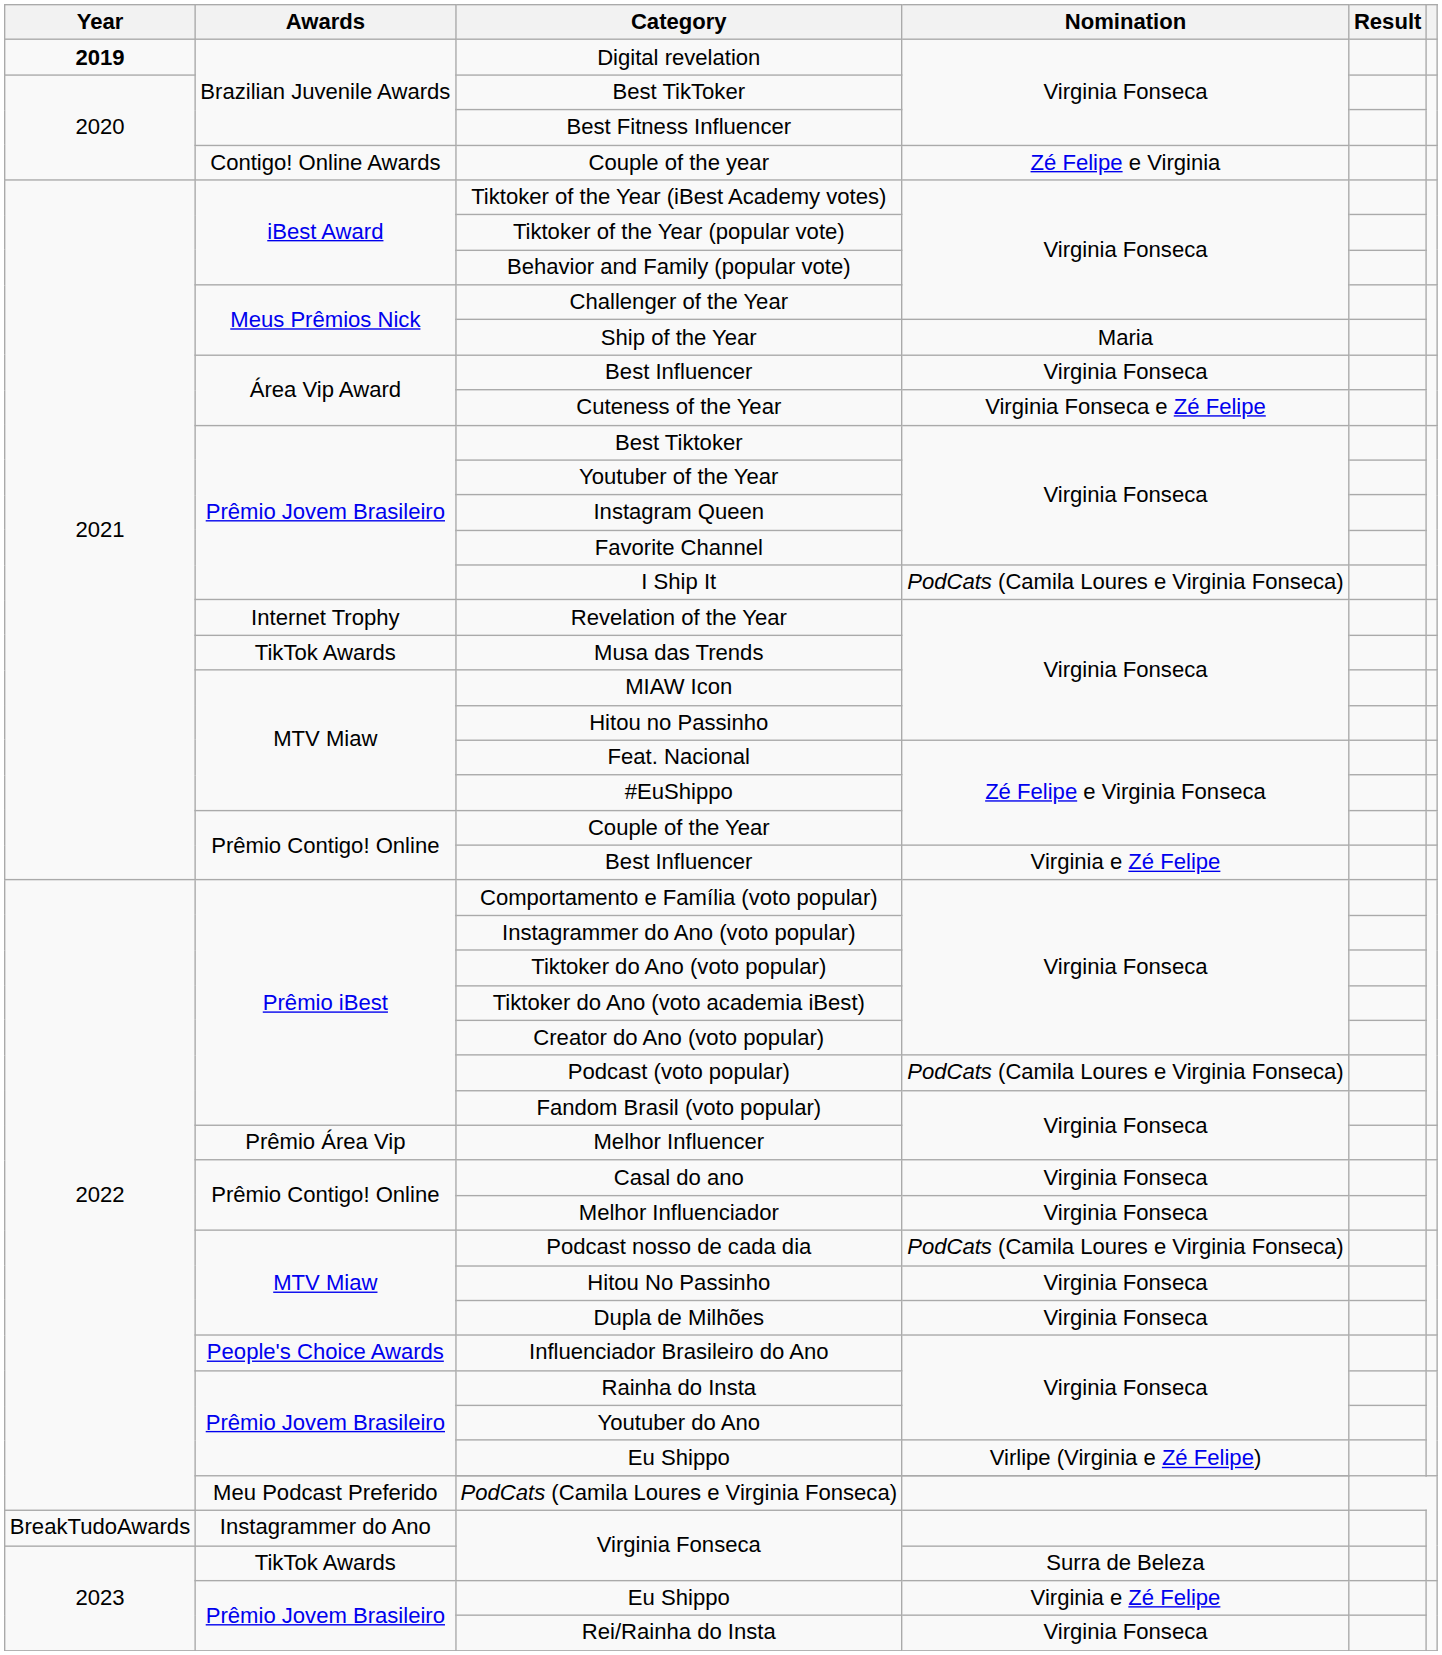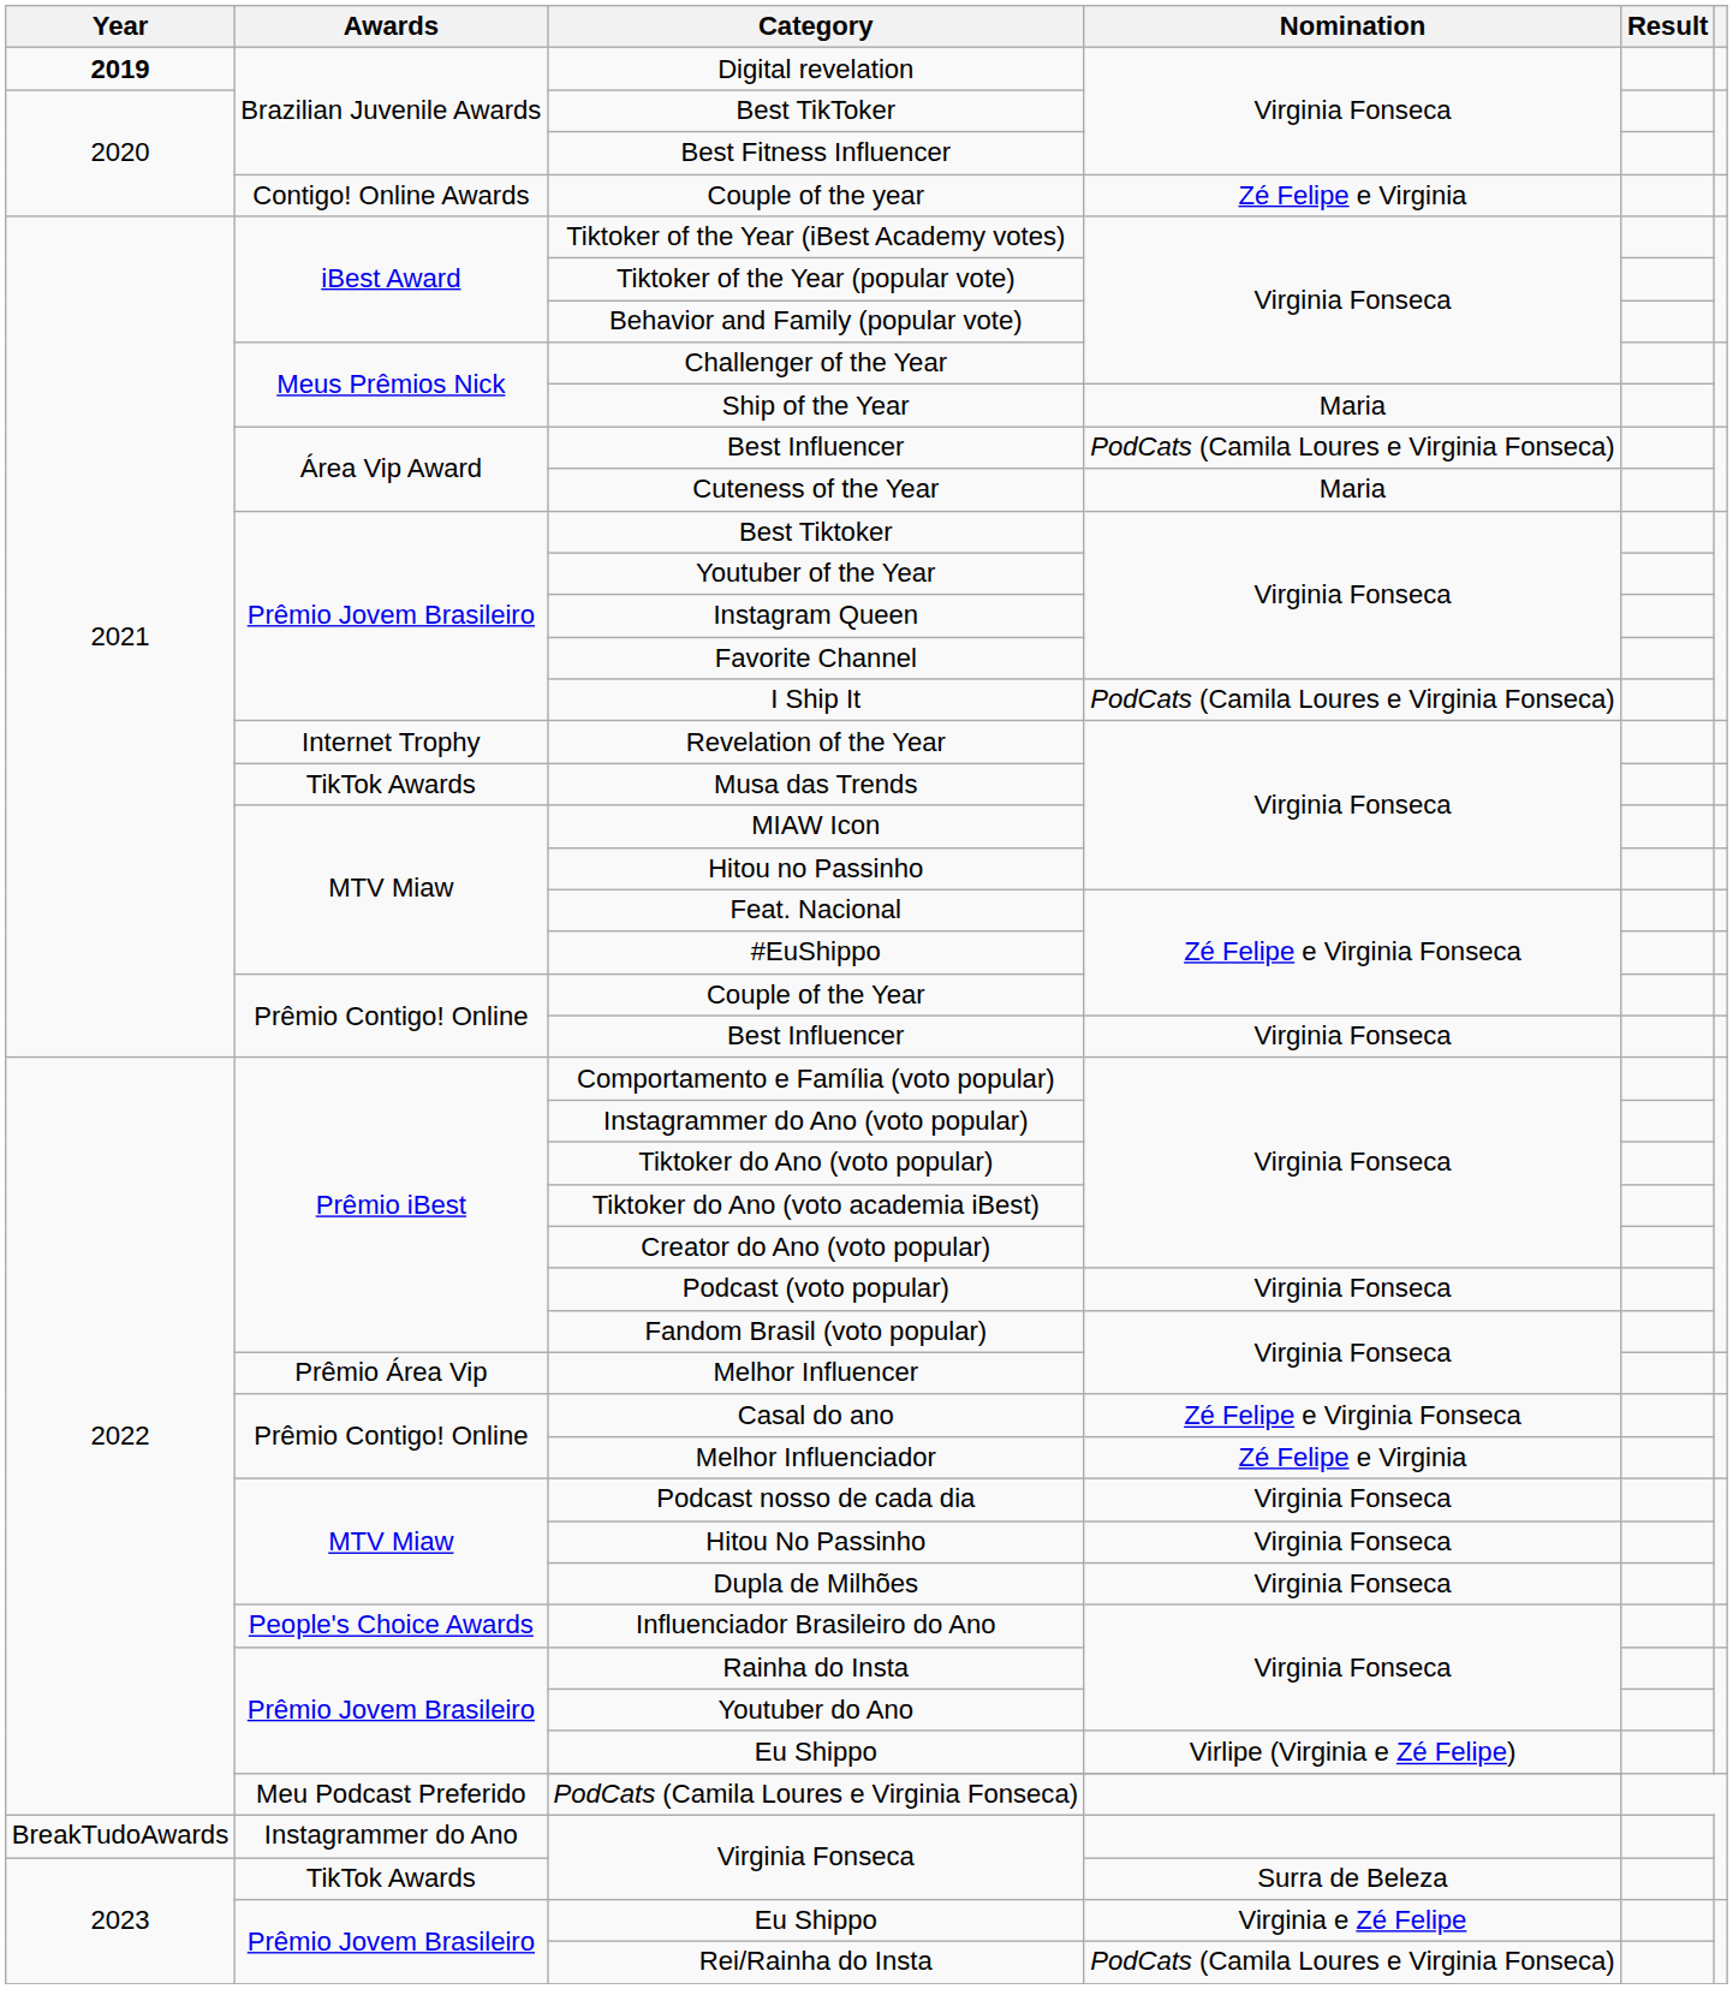Área Vip Award / Best Influencer | Nomination: Virginia Fonseca -> PodCats (Camila Loures e Virginia Fonseca)
Cuteness of the Year | Nomination: Virginia Fonseca e Zé Felipe -> Maria
Prêmio Contigo! Online / Best Influencer | Nomination: Virginia e Zé Felipe -> Virginia Fonseca
Podcast (voto popular) | Nomination: PodCats (Camila Loures e Virginia Fonseca) -> Virginia Fonseca
Casal do ano | Nomination: Virginia Fonseca -> Zé Felipe e Virginia Fonseca
Melhor Influenciador | Nomination: Virginia Fonseca -> Zé Felipe e Virginia
Podcast nosso de cada dia | Nomination: PodCats (Camila Loures e Virginia Fonseca) -> Virginia Fonseca
Rei/Rainha do Insta | Nomination: Virginia Fonseca -> PodCats (Camila Loures e Virginia Fonseca)
